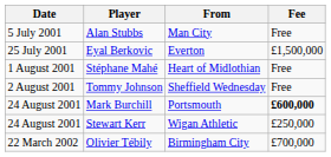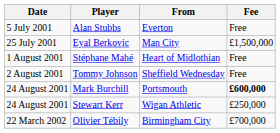Alan Stubbs | From: Man City -> Everton
Eyal Berkovic | From: Everton -> Man City
